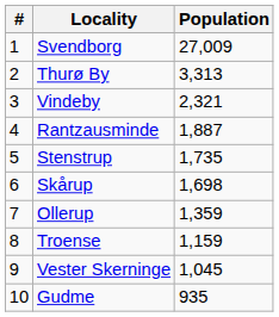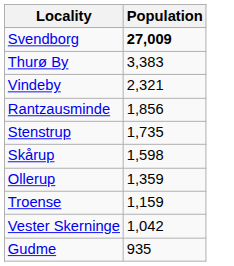- column: # | 1 | 2 | 3 | 4 | 5 | 6 | 7 | 8 | 9 | 10
Svendborg | Population: normal -> bold
Thurø By | Population: 3,313 -> 3,383
Rantzausminde | Population: 1,887 -> 1,856
Skårup | Population: 1,698 -> 1,598
Vester Skerninge | Population: 1,045 -> 1,042
